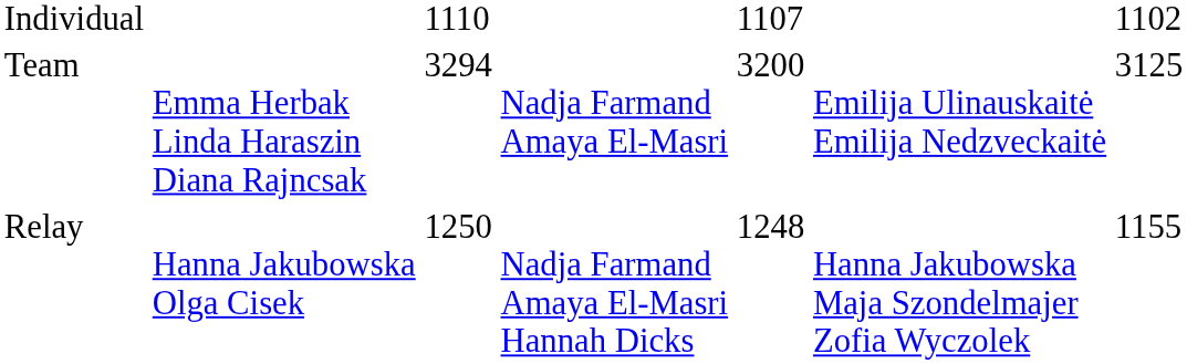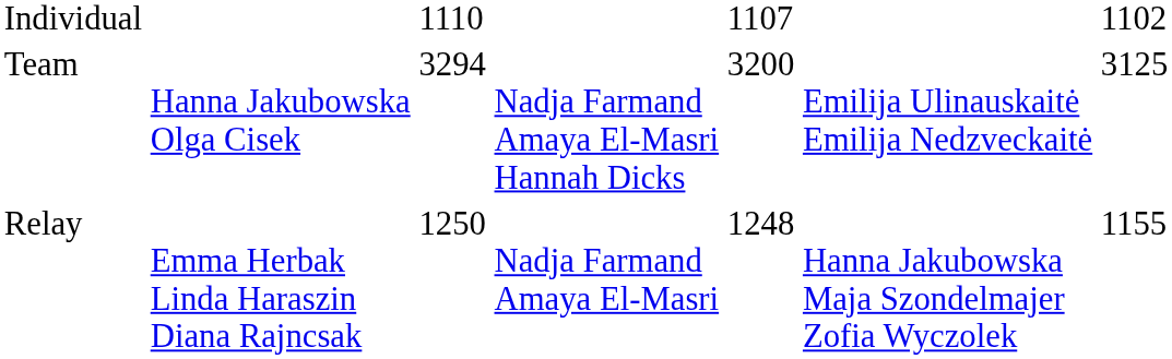Team | column 2: Emma Herbak Linda Haraszin Diana Rajncsak -> Hanna Jakubowska Olga Cisek
Team | column 4: Nadja Farmand Amaya El-Masri -> Nadja Farmand Amaya El-Masri Hannah Dicks
Relay | column 2: Hanna Jakubowska Olga Cisek -> Emma Herbak Linda Haraszin Diana Rajncsak
Relay | column 4: Nadja Farmand Amaya El-Masri Hannah Dicks -> Nadja Farmand Amaya El-Masri
